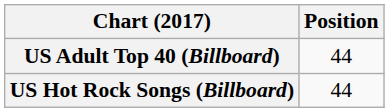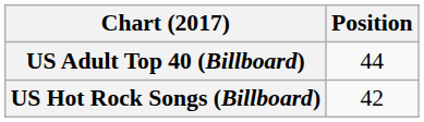US Hot Rock Songs (Billboard) | Position: 44 -> 42
